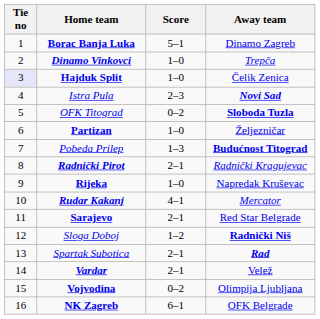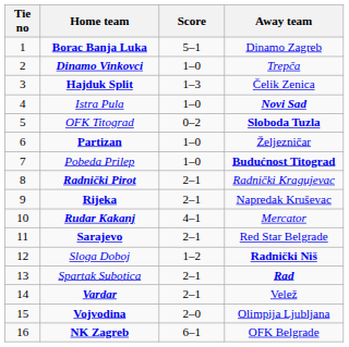Hajduk Split | Tie no: lavender background -> no background
Hajduk Split | Score: 1–0 -> 1–3
Istra Pula | Score: 2–3 -> 1–0
Pobeda Prilep | Score: 1–3 -> 1–0
Rijeka | Score: 1–0 -> 2–1
Vojvodina | Score: 0–2 -> 2–0
